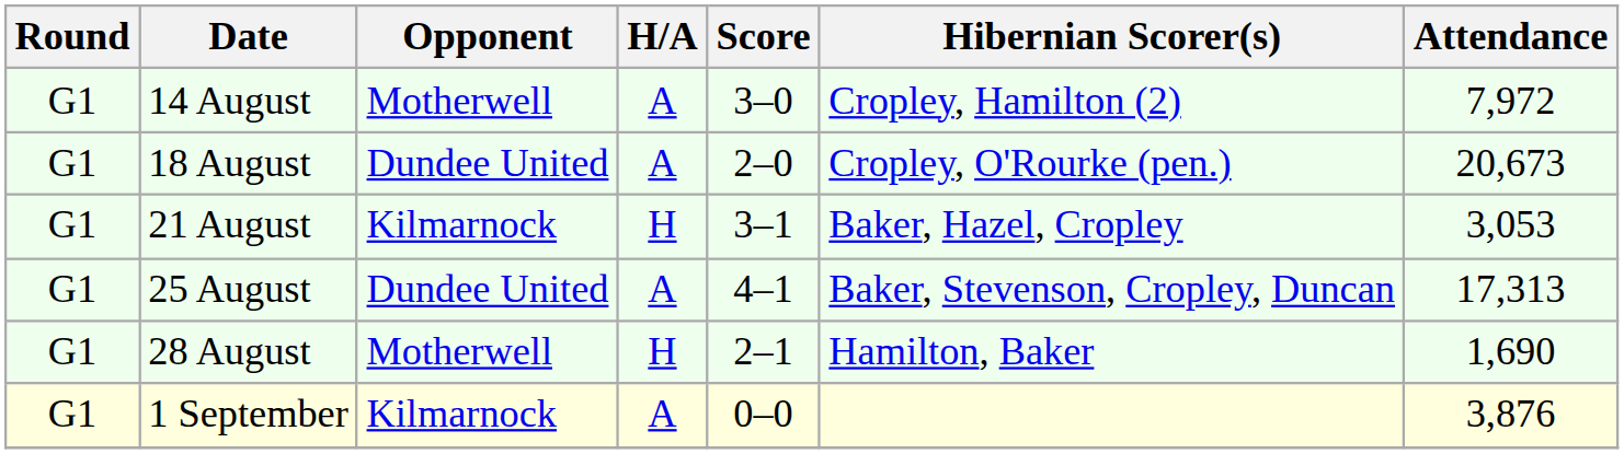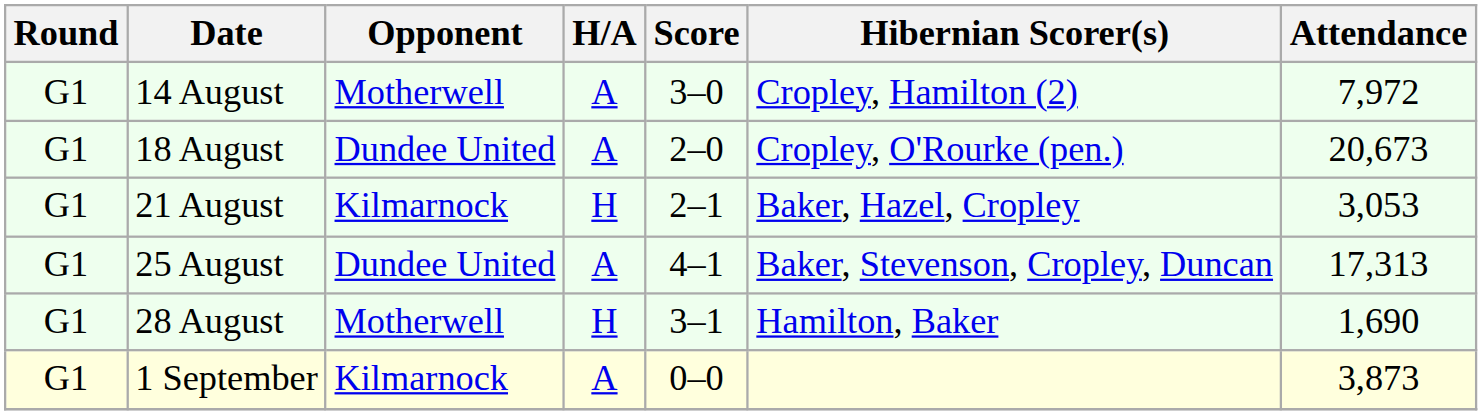21 August | Score: 3–1 -> 2–1
28 August | Score: 2–1 -> 3–1
1 September | Attendance: 3,876 -> 3,873
